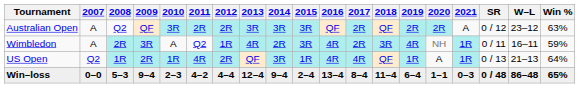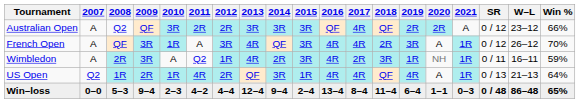Australian Open | 2017: 2R -> 4R
Australian Open | Win %: 63% -> 66%
+ row: French Open | A | QF | 3R | 1R | A | 3R | 4R | QF | 3R | 4R | 4R | 2R | 3R | A | 1R | 0 / 12 | 26–12 | 70%
Wimbledon | 2019: 4R -> 1R
US Open | 2019: 1R -> 4R
